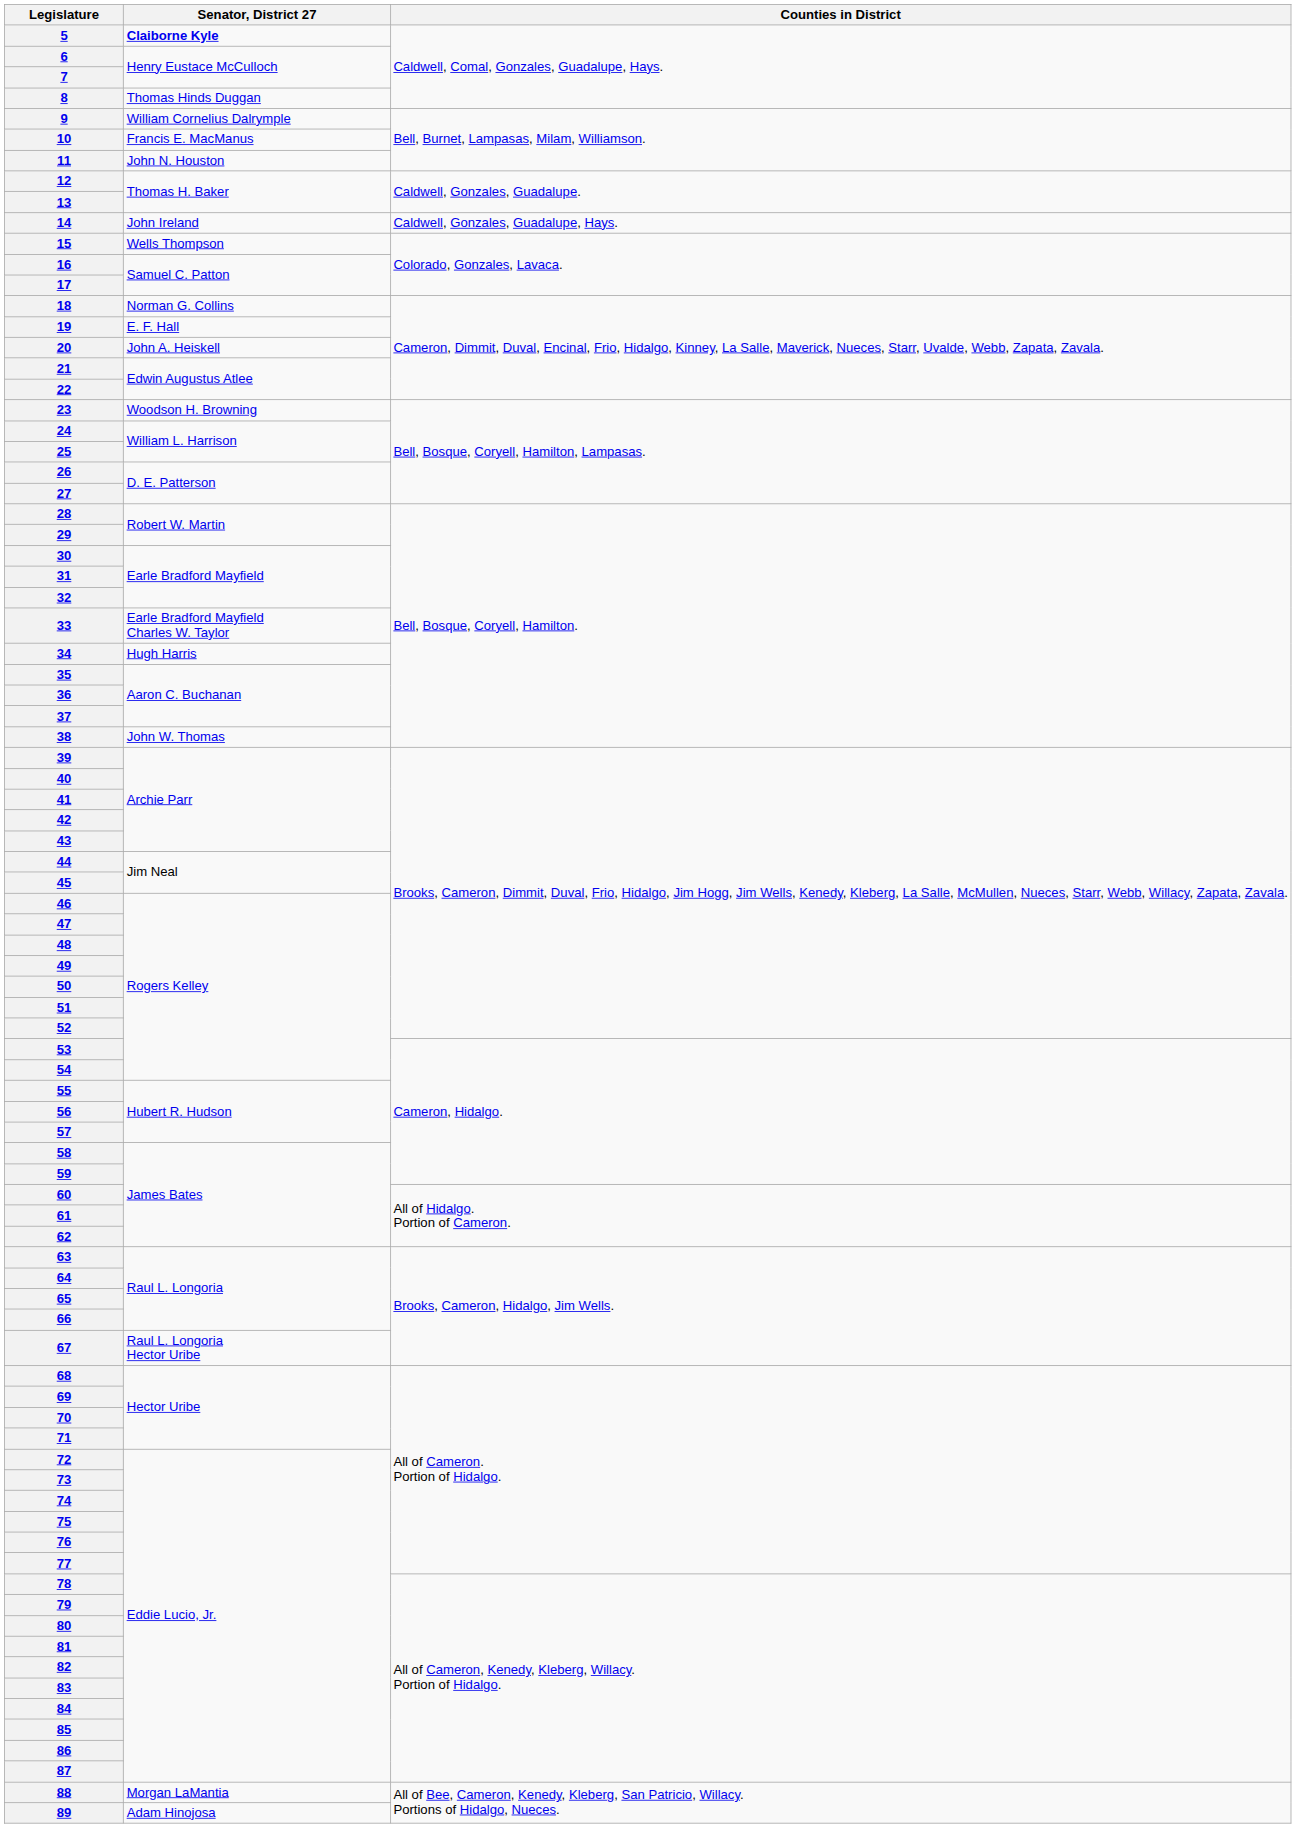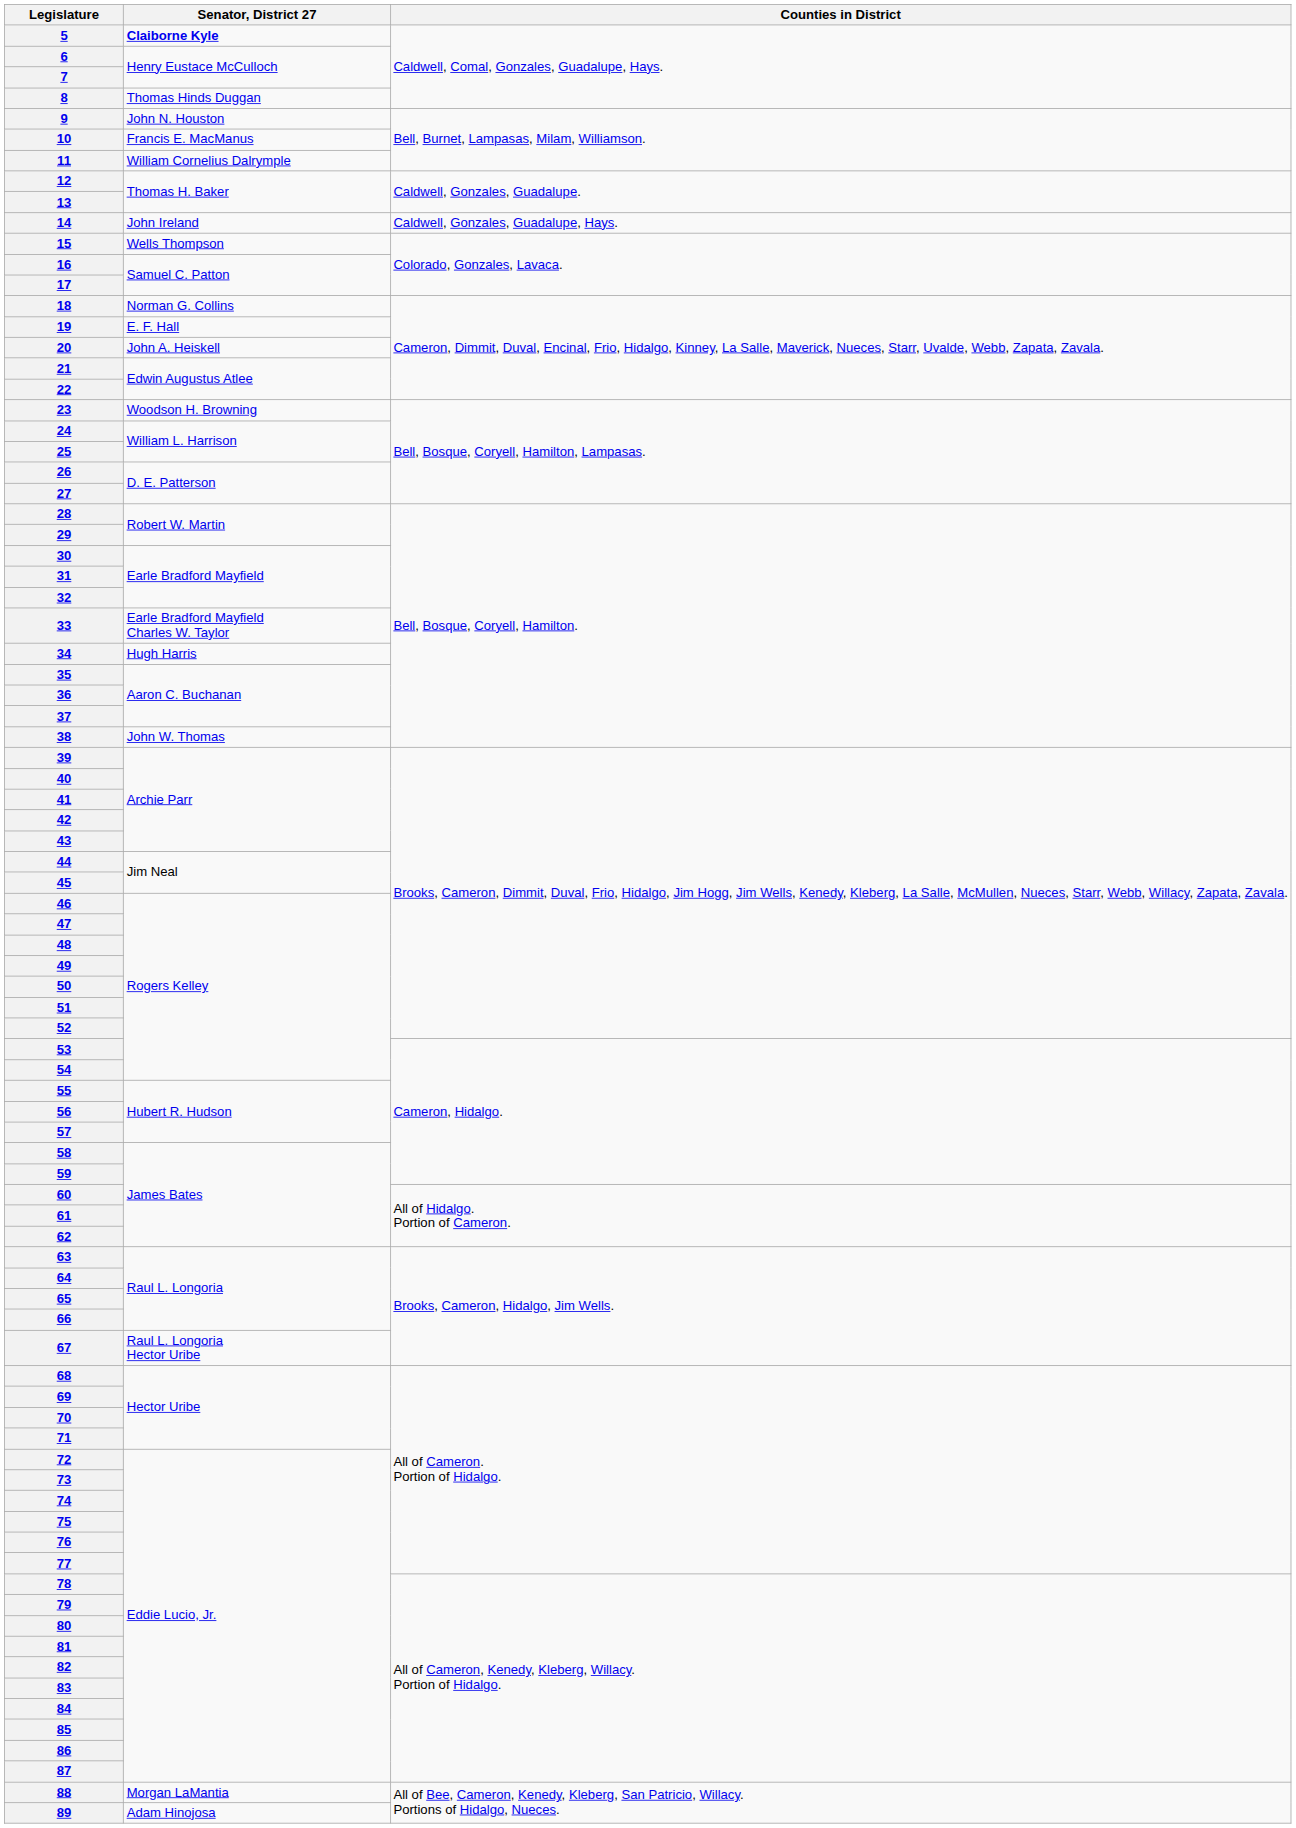9 | Senator, District 27: William Cornelius Dalrymple -> John N. Houston
11 | Senator, District 27: John N. Houston -> William Cornelius Dalrymple
